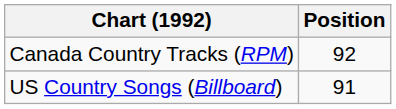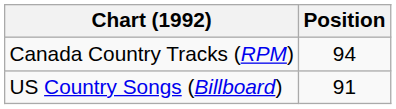Canada Country Tracks (RPM) | Position: 92 -> 94
